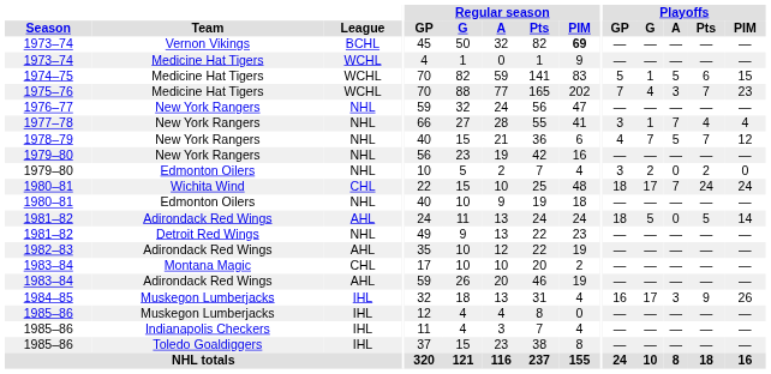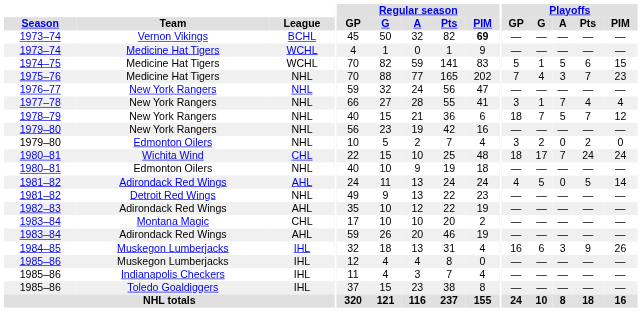1975–76 | League: WCHL -> NHL
1978–79 | Playoffs / GP: 4 -> 18
1981–82 / Adirondack Red Wings | Playoffs / GP: 18 -> 4
1984–85 | Playoffs / G: 17 -> 6
